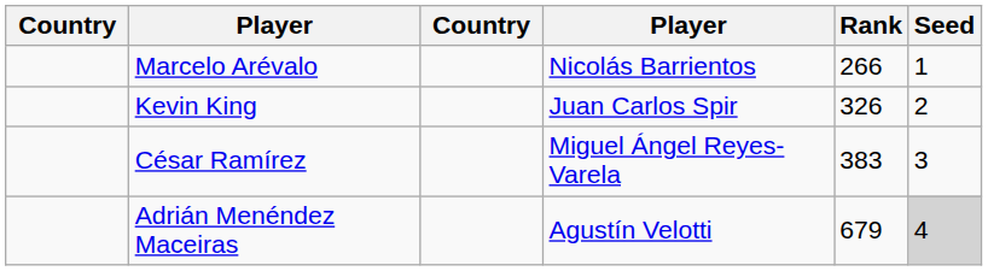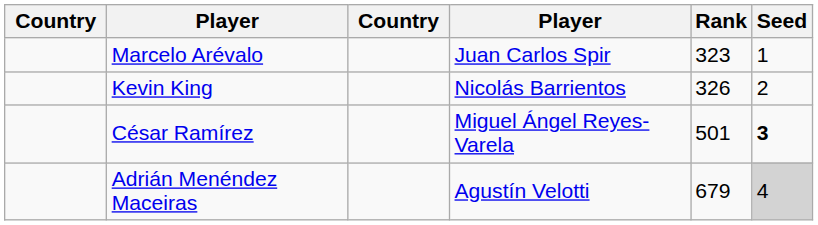Marcelo Arévalo | column 4: Nicolás Barrientos -> Juan Carlos Spir
Marcelo Arévalo | Rank: 266 -> 323
Kevin King | column 4: Juan Carlos Spir -> Nicolás Barrientos
César Ramírez | Rank: 383 -> 501
César Ramírez | Seed: normal -> bold
